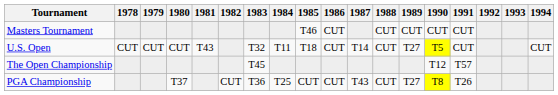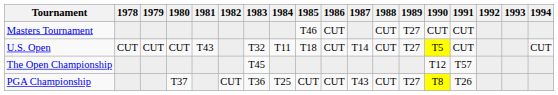Masters Tournament | 1989: CUT -> T27
